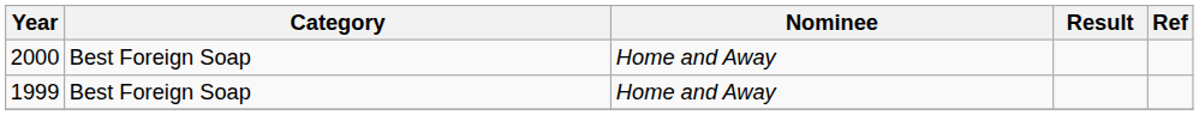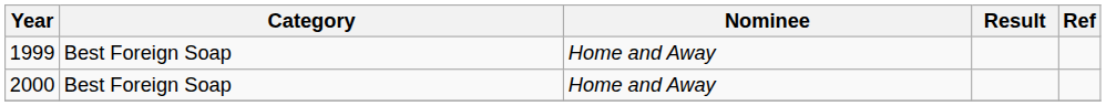rows swapped: 1999 <-> 2000
